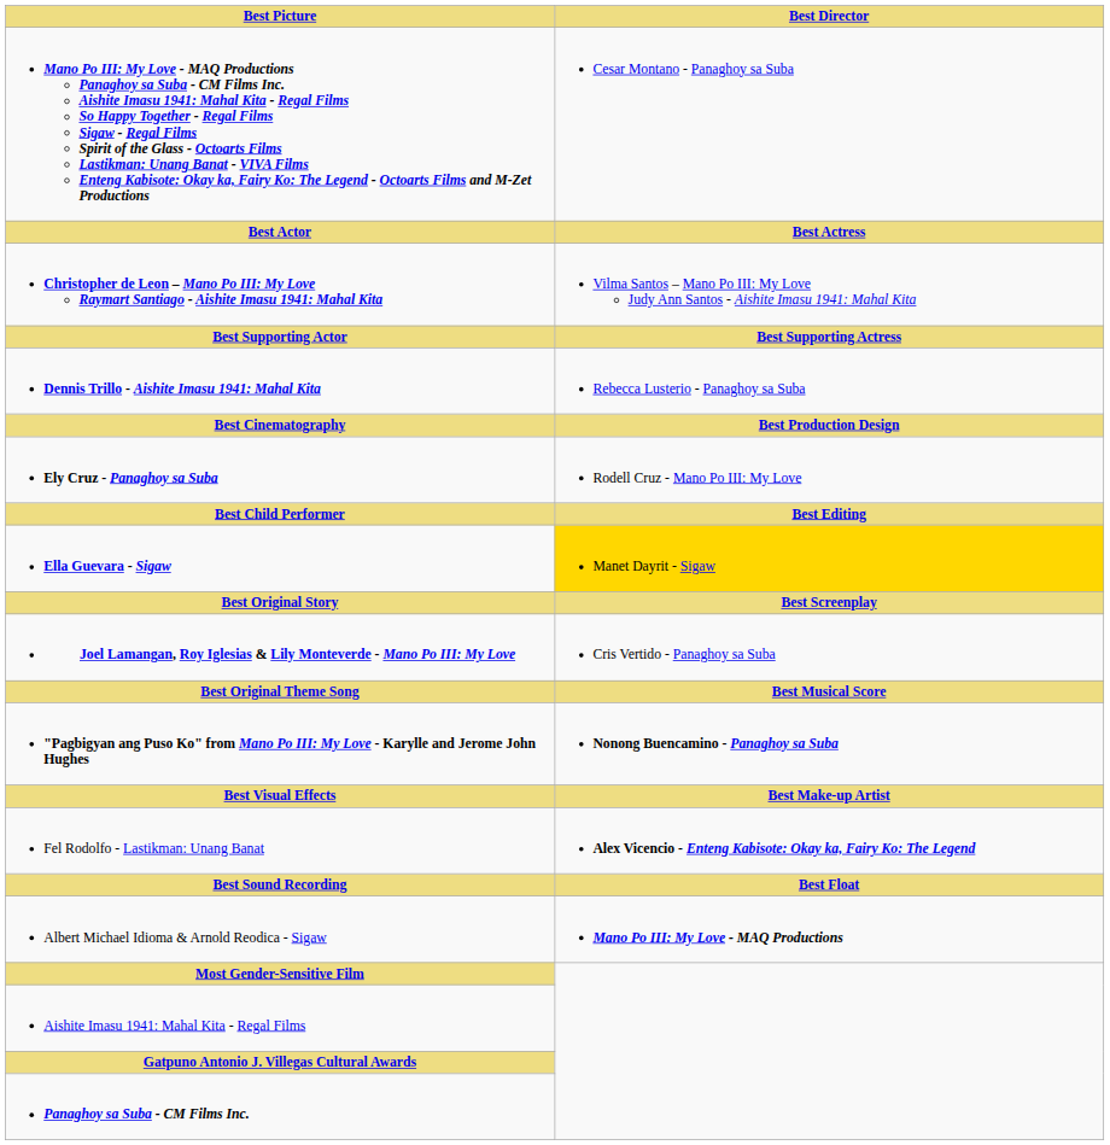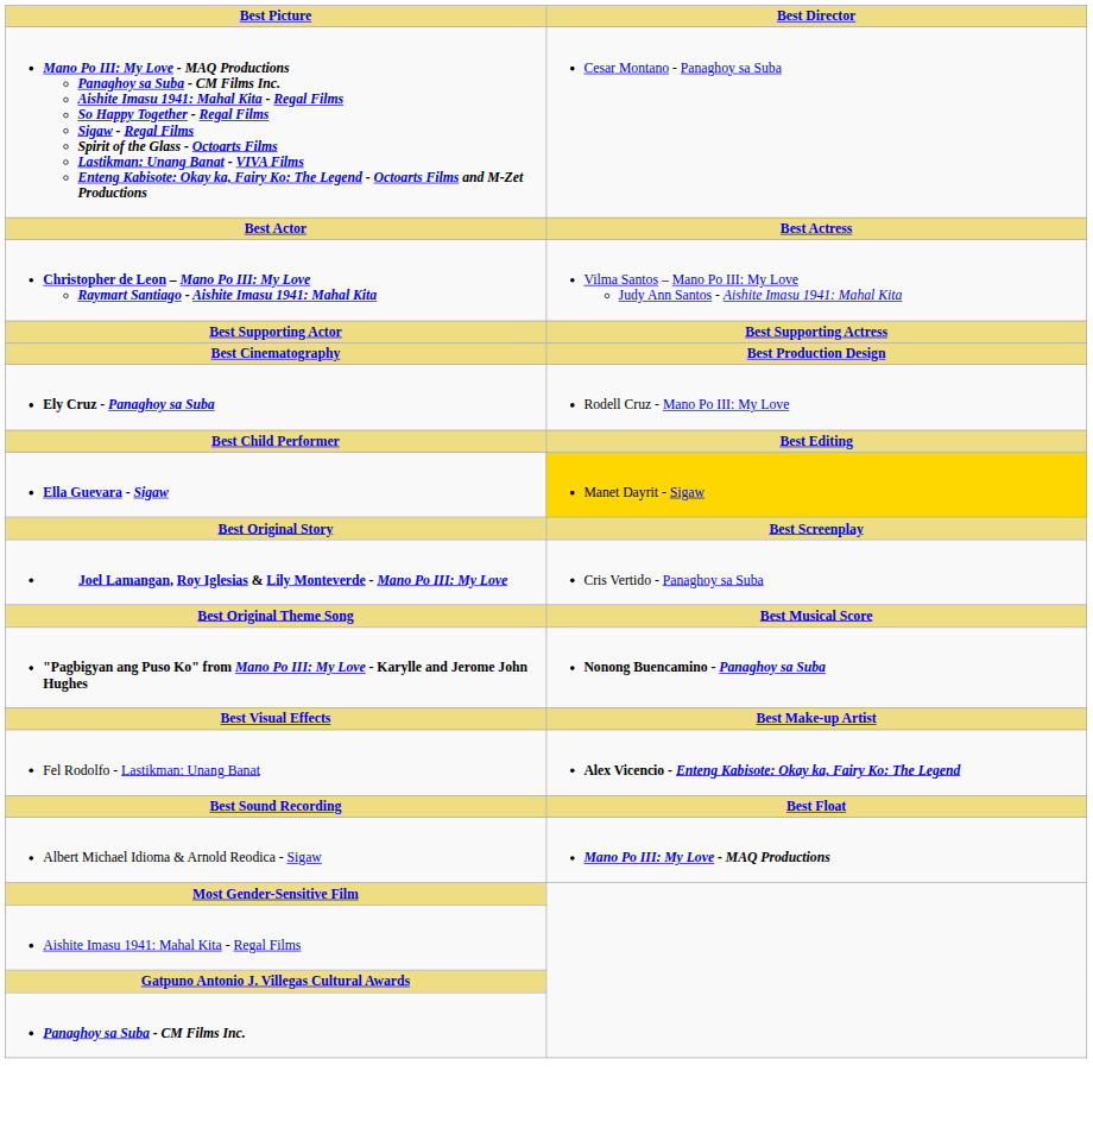- row: Dennis Trillo - Aishite Imasu 1941: Mahal Kita | Rebecca Lusterio - Panaghoy sa Suba
